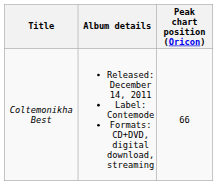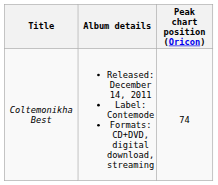Coltemonikha Best | Peak chart position (Oricon): 66 -> 74
